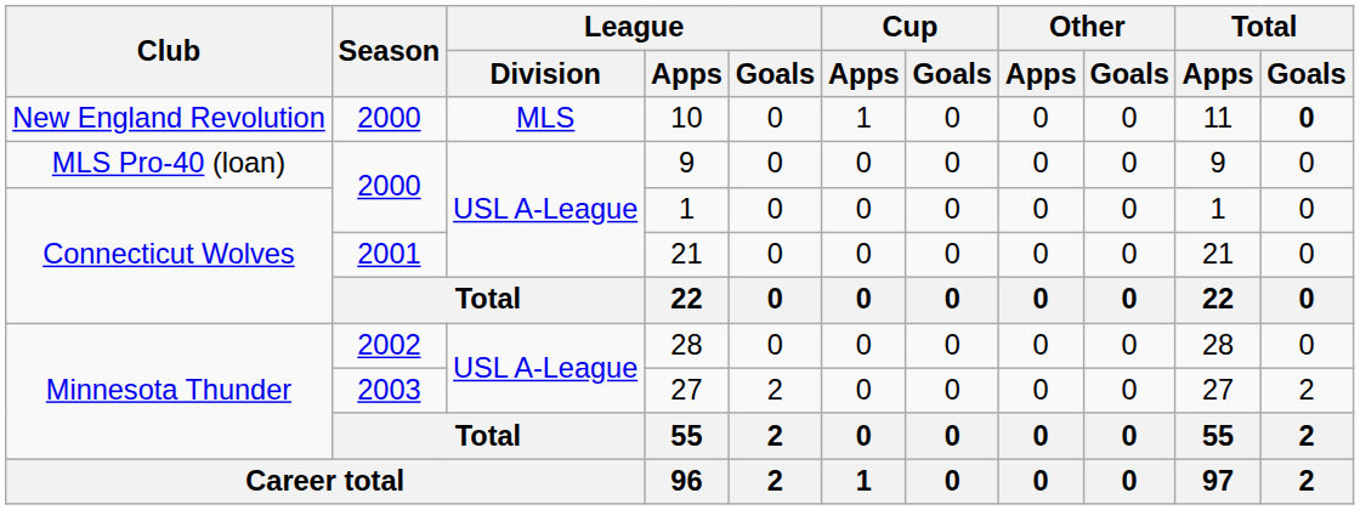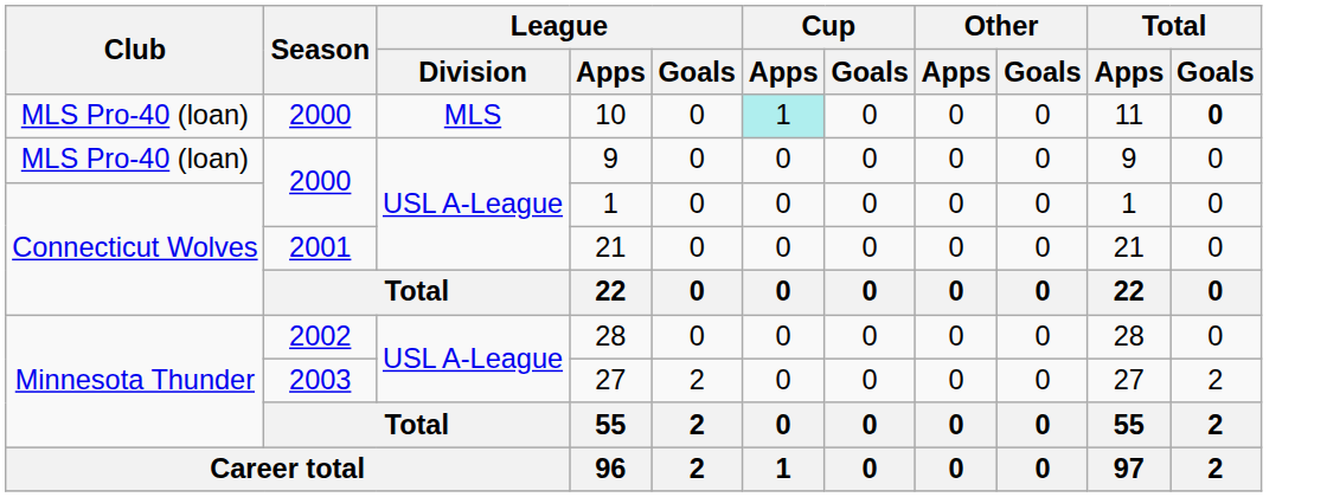10 | Club: New England Revolution -> MLS Pro-40 (loan)
10 | Cup / Apps: no background -> paleturquoise background
